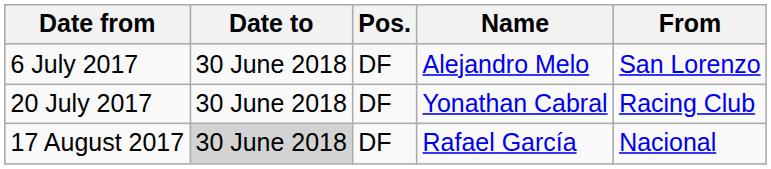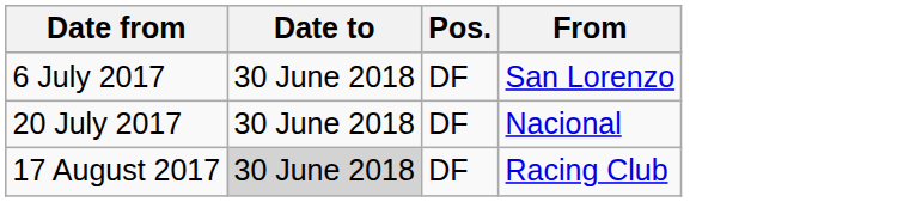- column: Name | Alejandro Melo | Yonathan Cabral | Rafael García
20 July 2017 | From: Racing Club -> Nacional
17 August 2017 | From: Nacional -> Racing Club
